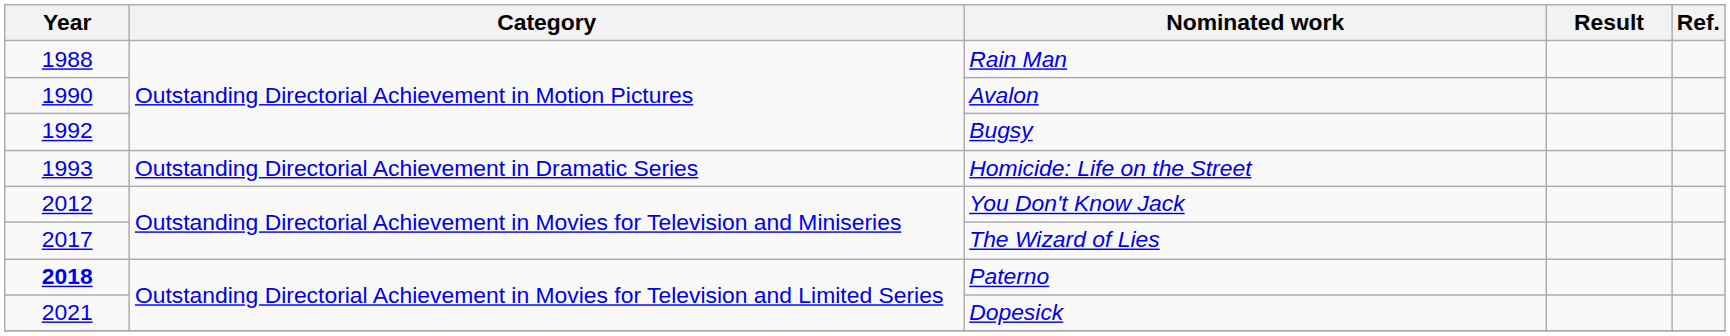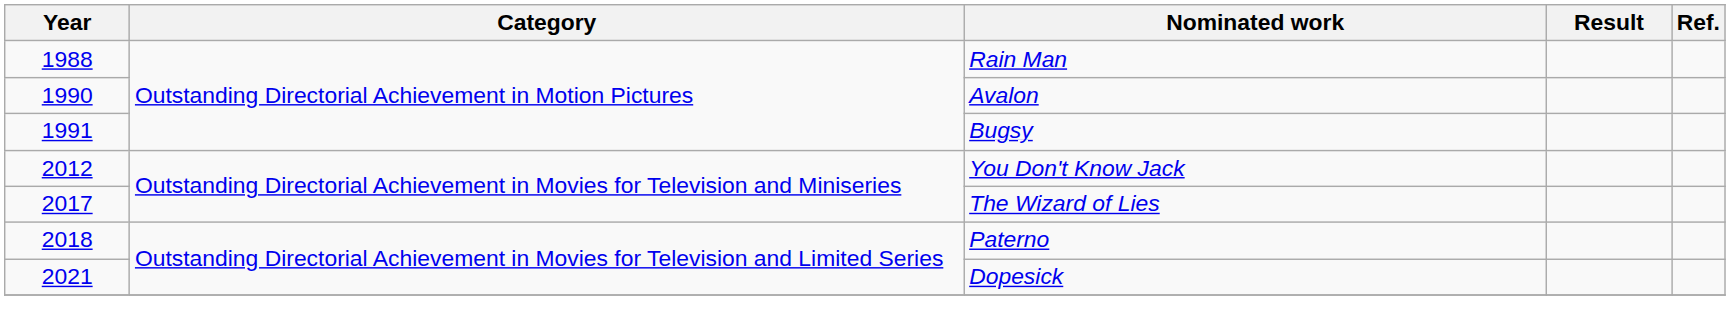Bugsy | Year: 1992 -> 1991
- row: 1993 | Outstanding Directorial Achievement in Dramatic Series | Homicide: Life on the Street
Paterno | Year: bold -> normal
